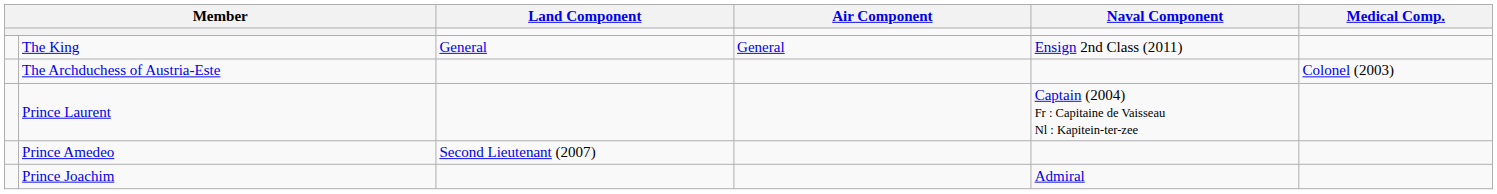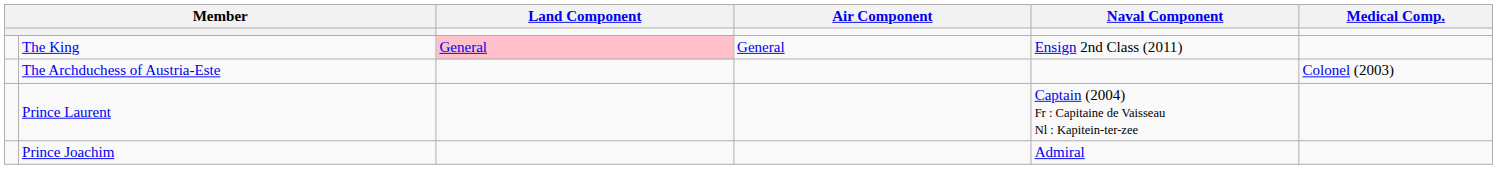The King | Land Component: no background -> pink background
- row: Prince Amedeo | Second Lieutenant (2007)
